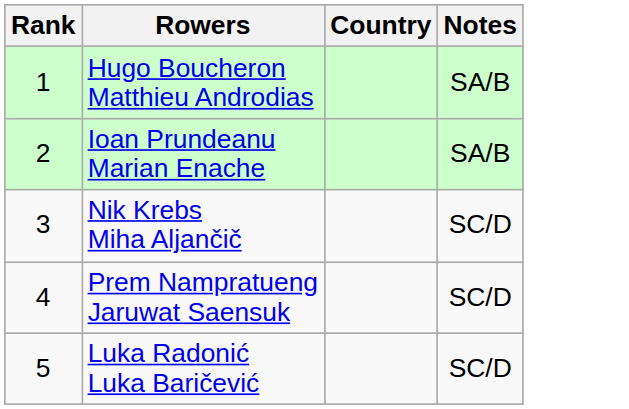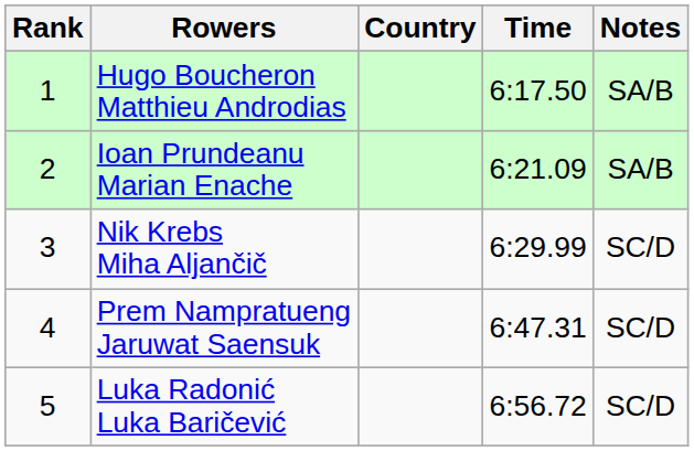+ column: Time | 6:17.50 | 6:21.09 | 6:29.99 | 6:47.31 | 6:56.72
